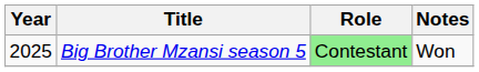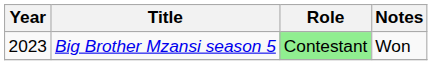Big Brother Mzansi season 5 | Year: 2025 -> 2023
